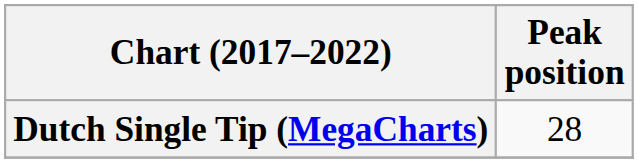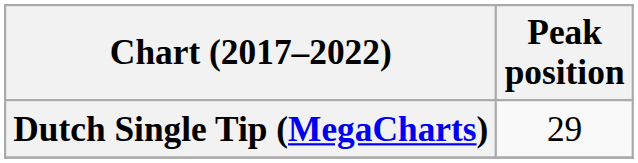Dutch Single Tip (MegaCharts) | Peak position: 28 -> 29
